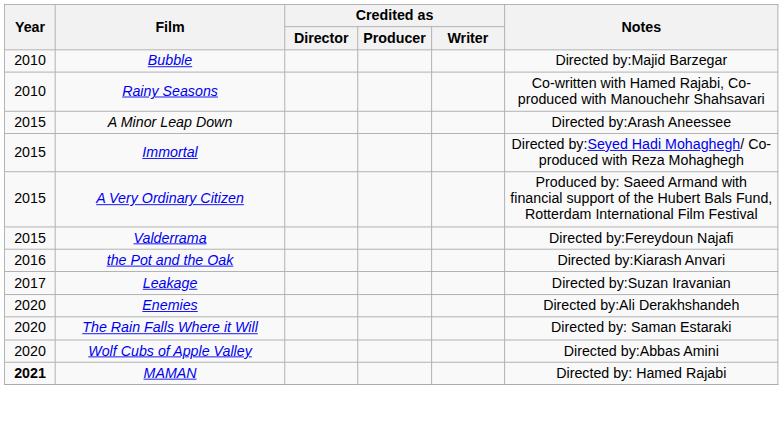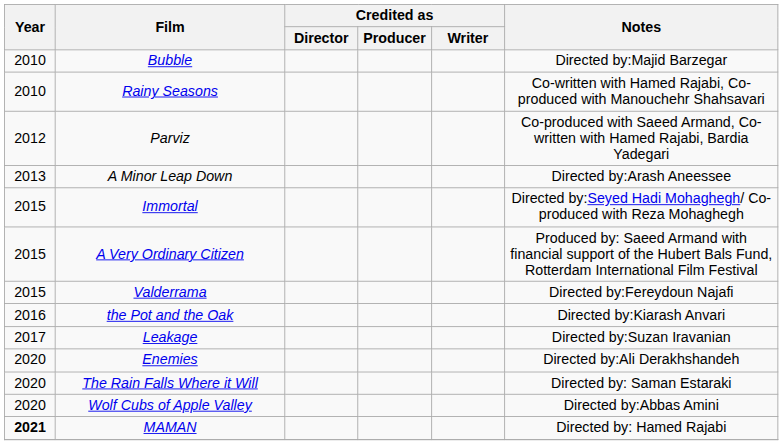+ row: 2012 | Parviz | Co-produced with Saeed Armand, Co-written with Hamed Rajabi, Bardia Yadegari
A Minor Leap Down | Year: 2015 -> 2013
